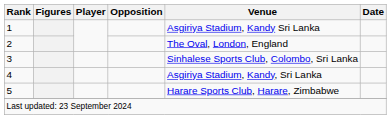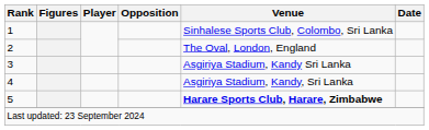1 | Venue: Asgiriya Stadium, Kandy Sri Lanka -> Sinhalese Sports Club, Colombo, Sri Lanka
3 | Venue: Sinhalese Sports Club, Colombo, Sri Lanka -> Asgiriya Stadium, Kandy Sri Lanka
5 | Venue: normal -> bold
